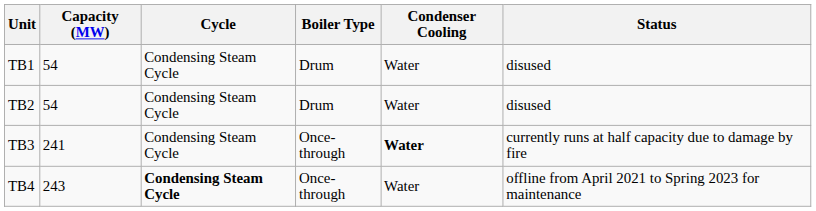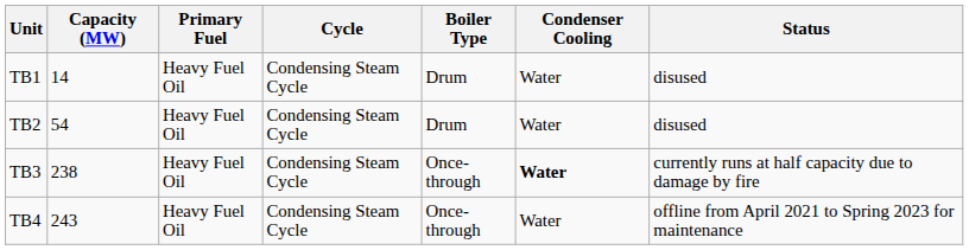+ column: Primary Fuel | Heavy Fuel Oil | Heavy Fuel Oil | Heavy Fuel Oil | Heavy Fuel Oil
TB1 | Capacity (MW): 54 -> 14
TB3 | Capacity (MW): 241 -> 238
TB4 | Cycle: bold -> normal
